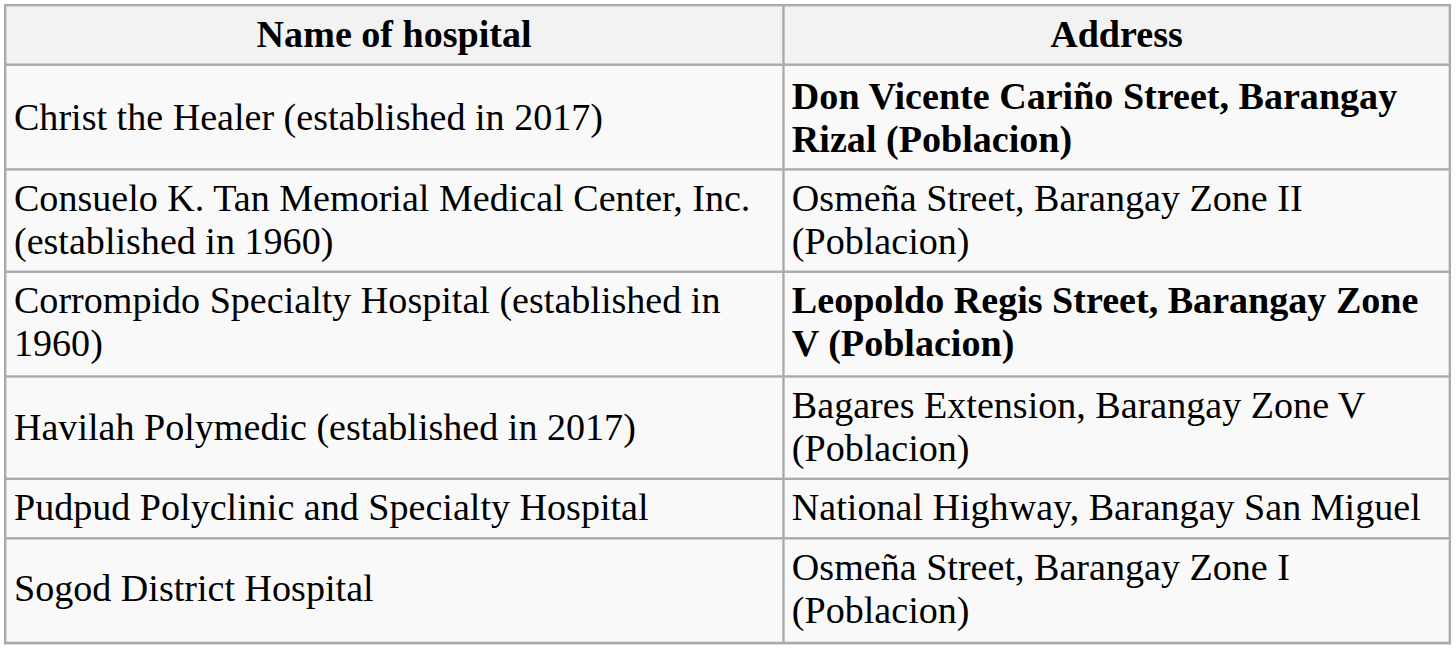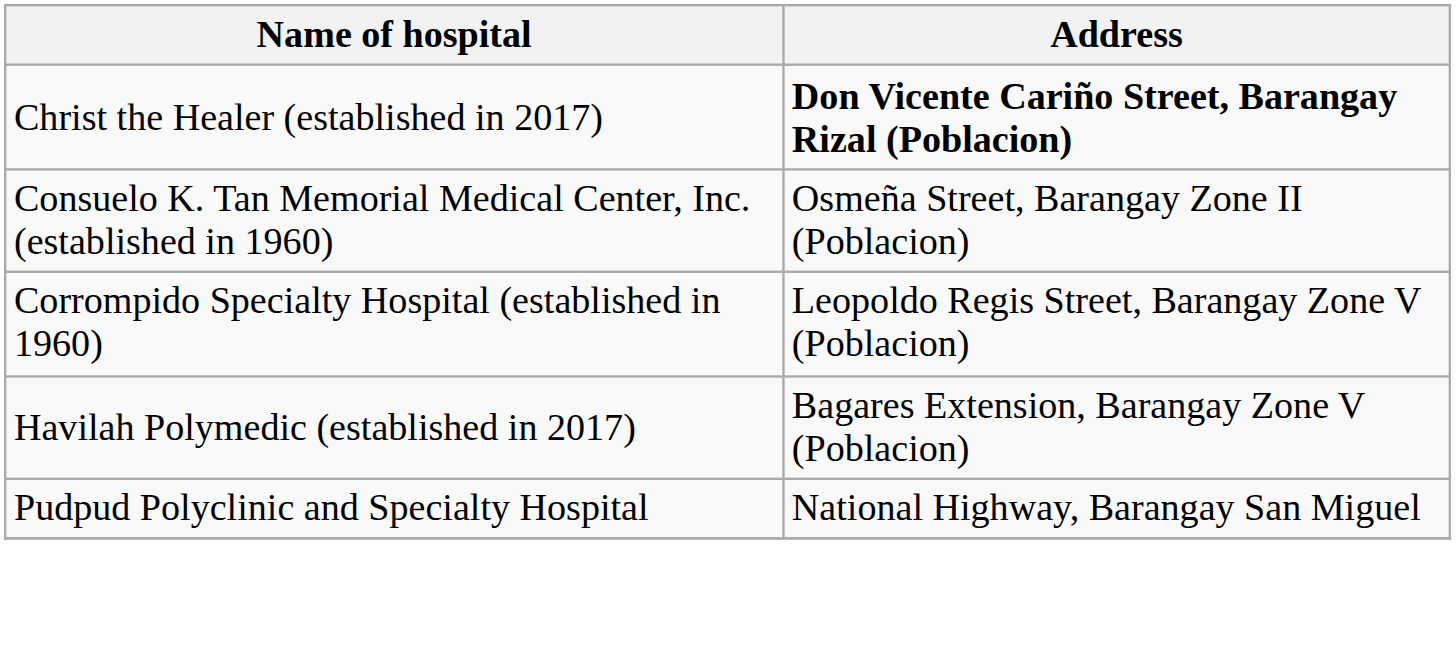Corrompido Specialty Hospital (established in 1960) | Address: bold -> normal
- row: Sogod District Hospital | Osmeña Street, Barangay Zone I (Poblacion)
